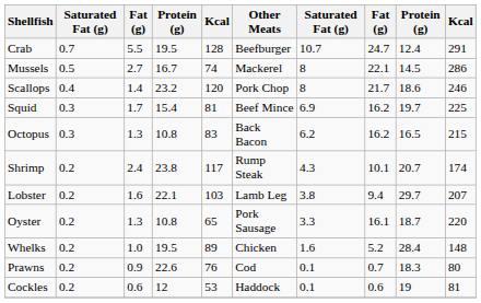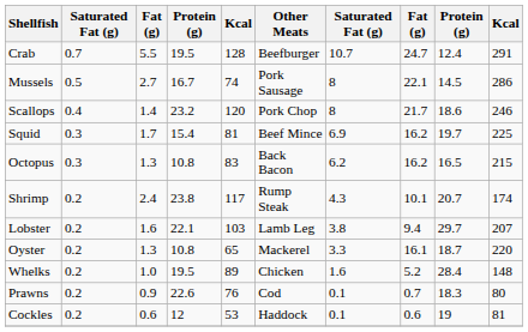Mussels | Other Meats: Mackerel -> Pork Sausage
Oyster | Other Meats: Pork Sausage -> Mackerel
